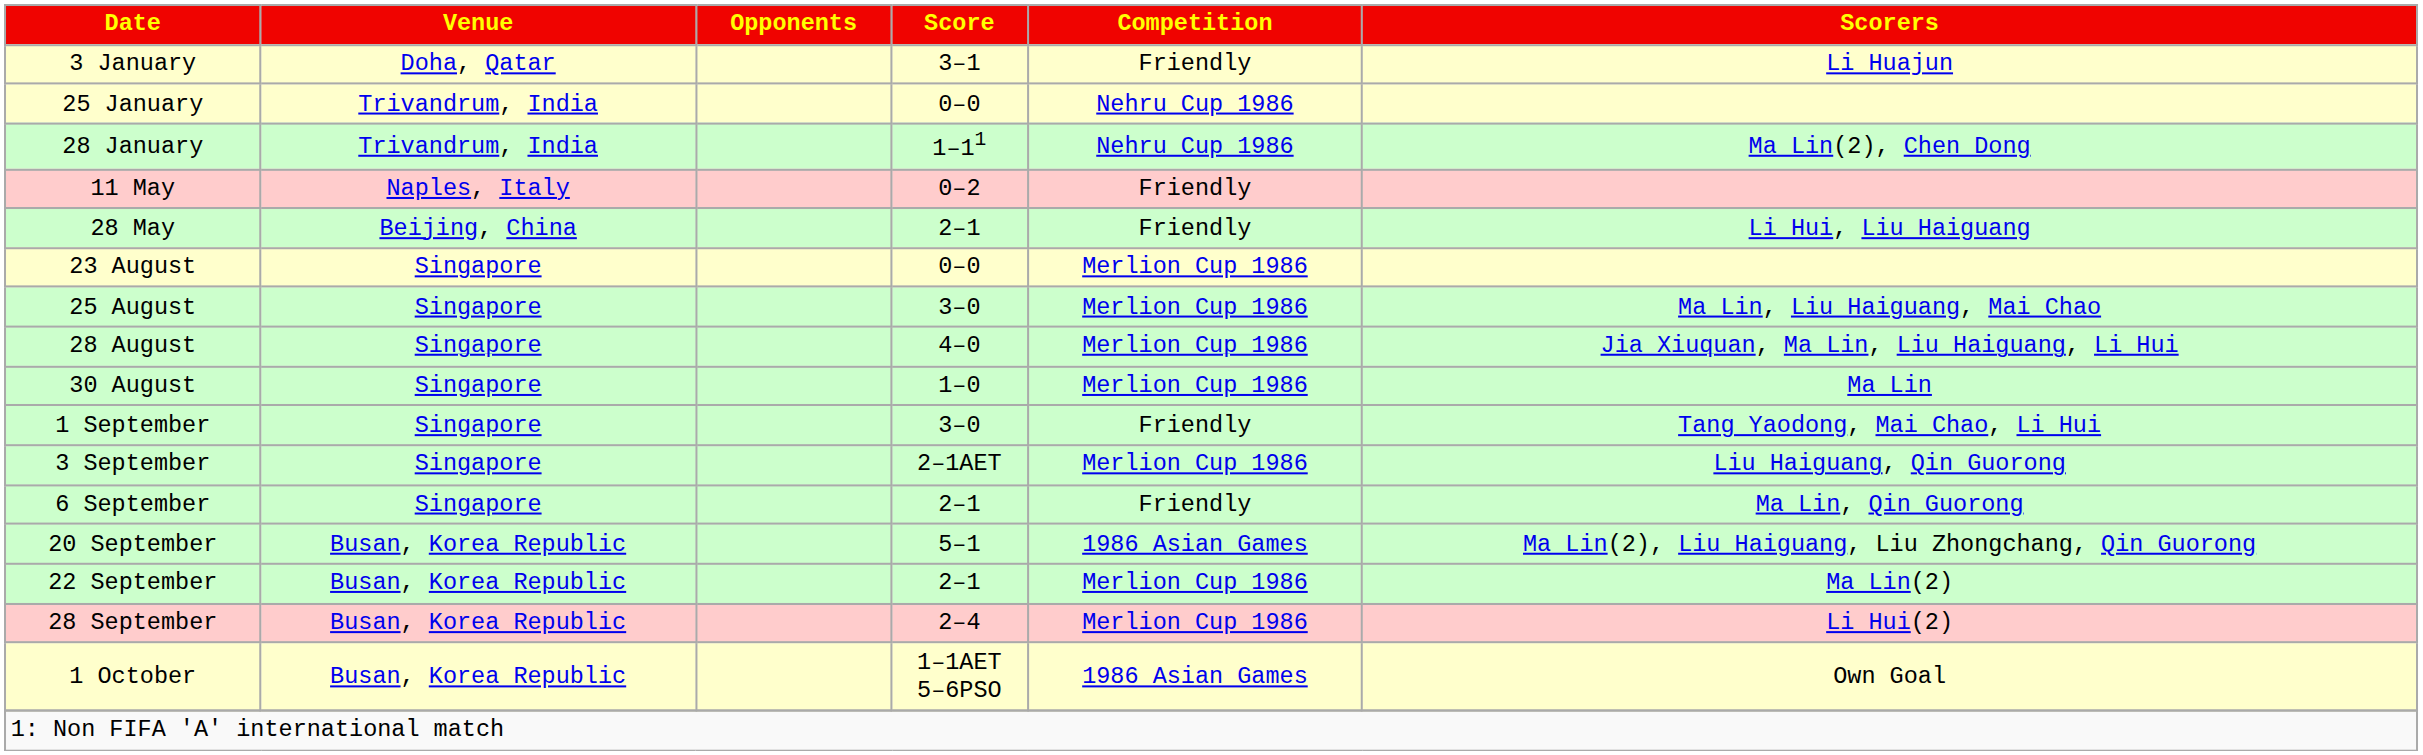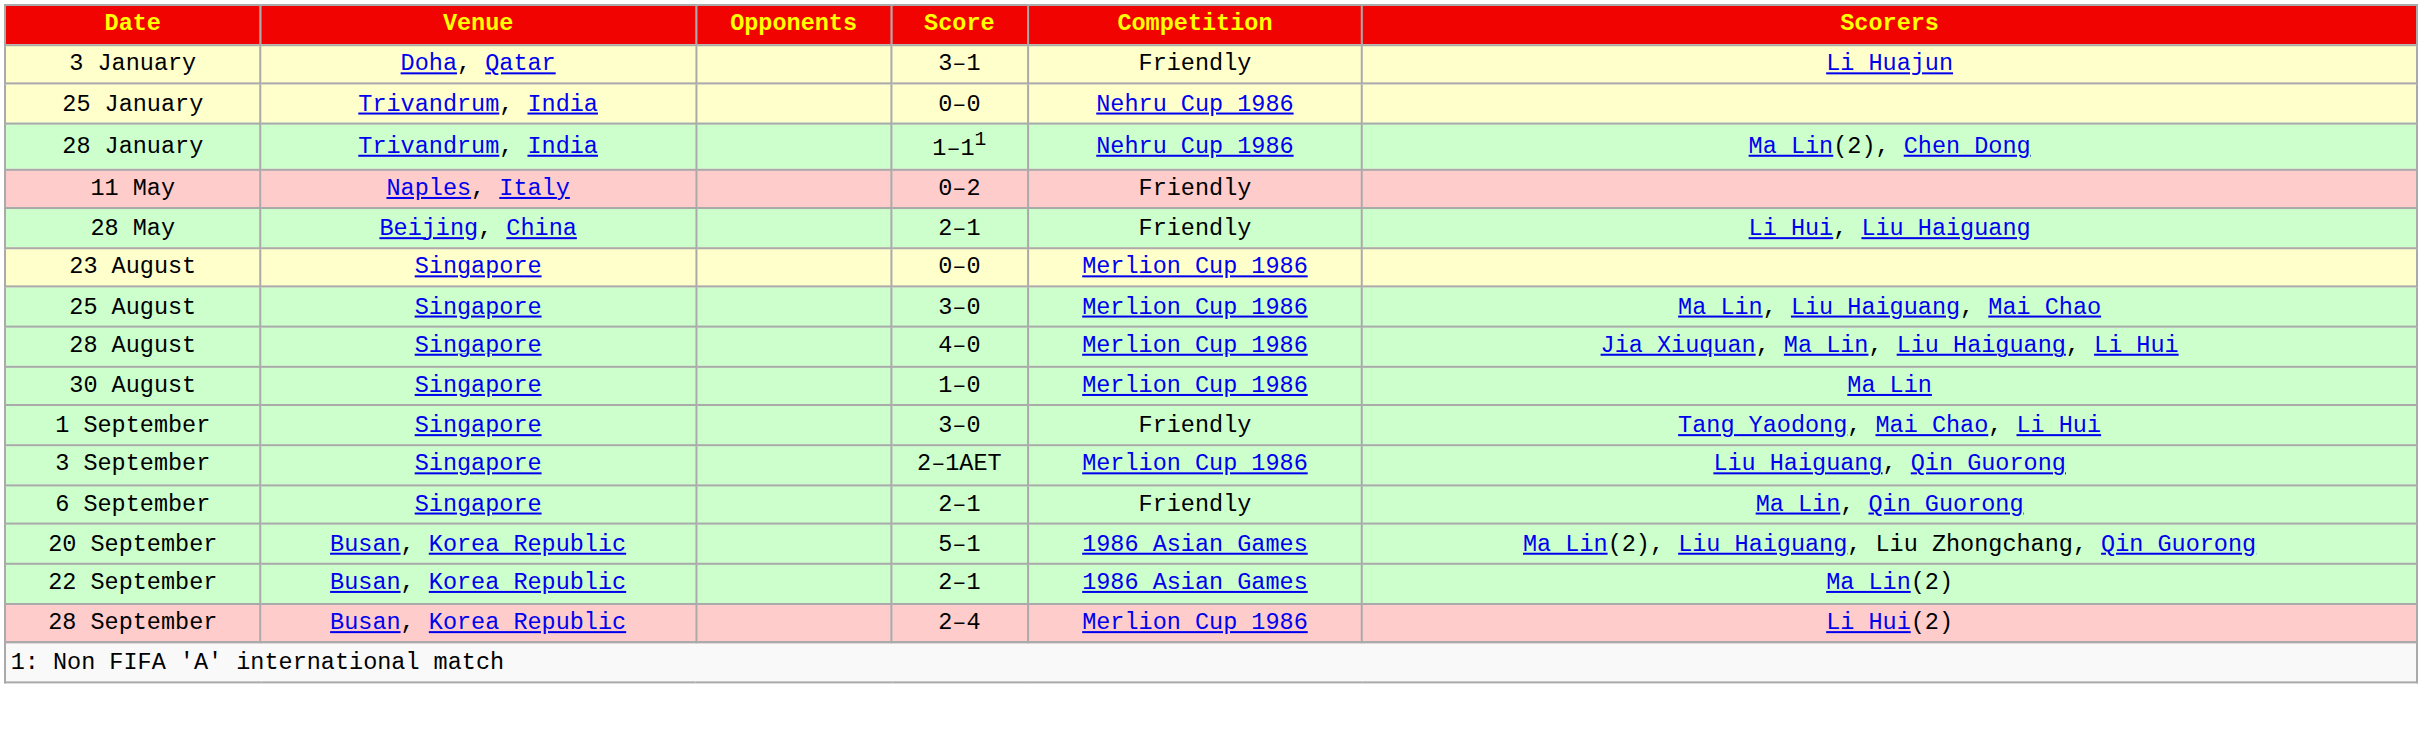22 September | Competition: Merlion Cup 1986 -> 1986 Asian Games
- row: 1 October | Busan, Korea Republic | 1–1AET 5–6PSO | 1986 Asian Games | Own Goal
